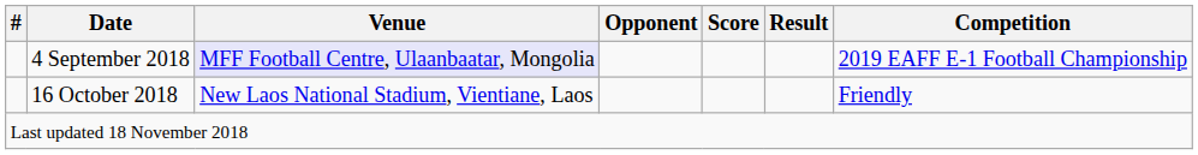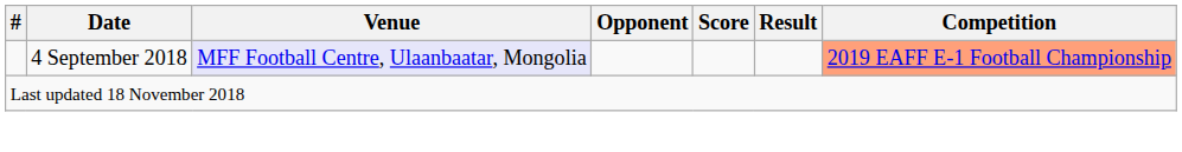4 September 2018 | Competition: no background -> lightsalmon background
- row: 16 October 2018 | New Laos National Stadium, Vientiane, Laos | Friendly
